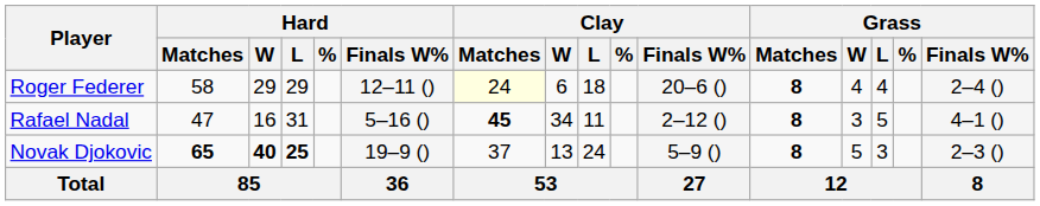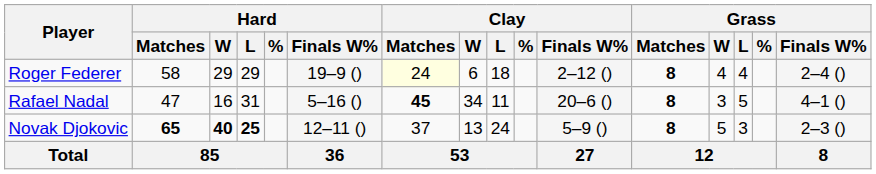Roger Federer | Hard / Finals W%: 12–11 () -> 19–9 ()
Roger Federer | Clay / Finals W%: 20–6 () -> 2–12 ()
Rafael Nadal | Clay / Finals W%: 2–12 () -> 20–6 ()
Novak Djokovic | Hard / Finals W%: 19–9 () -> 12–11 ()
